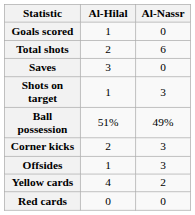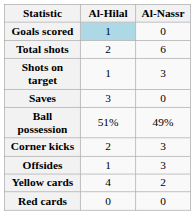Goals scored | Al-Hilal: no background -> lightblue background
rows swapped: Shots on target <-> Saves
